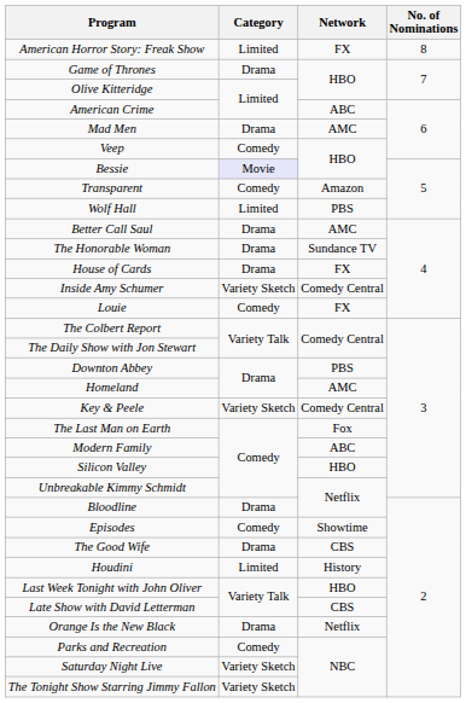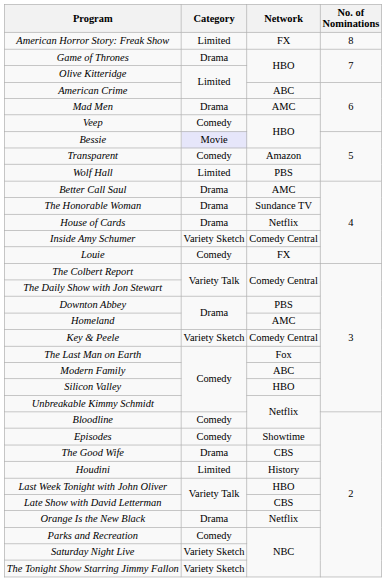House of Cards | Network: FX -> Netflix
Bloodline | Category: Drama -> Comedy
